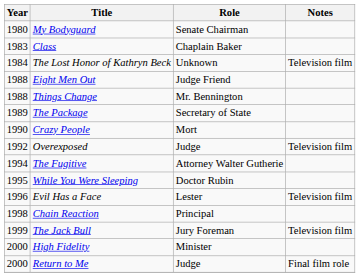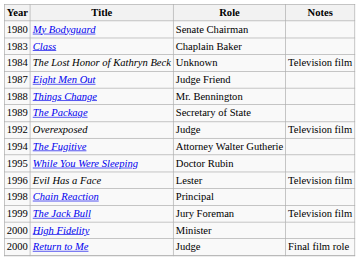Eight Men Out | Year: 1988 -> 1987
- row: 1990 | Crazy People | Mort
